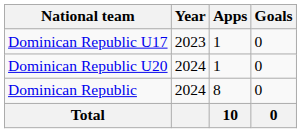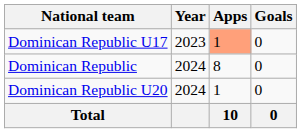Dominican Republic U17 | Apps: no background -> lightsalmon background
rows swapped: Dominican Republic U20 <-> Dominican Republic
